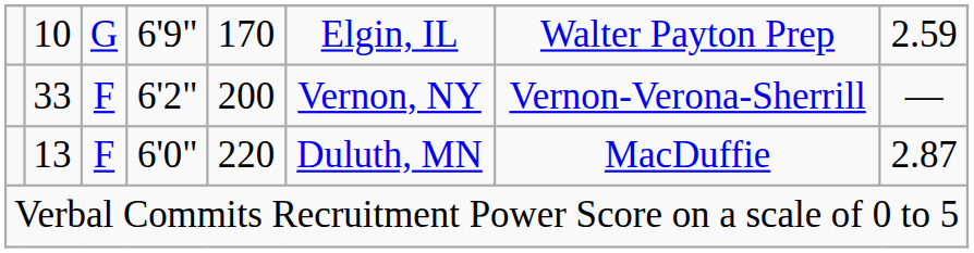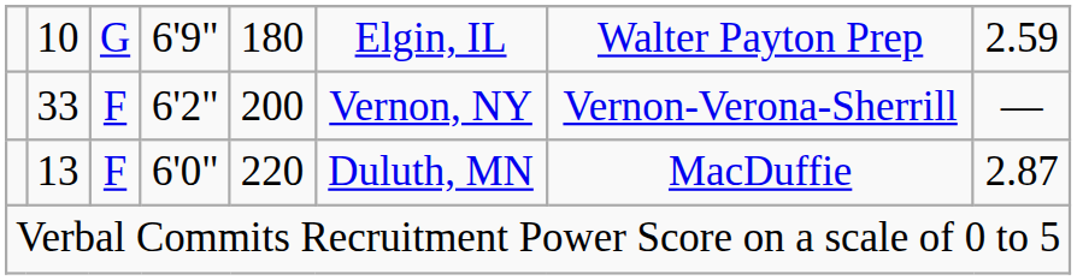10 | column 5: 170 -> 180
